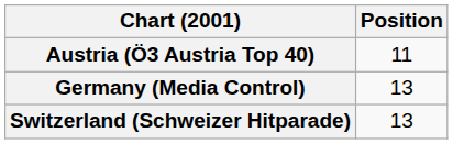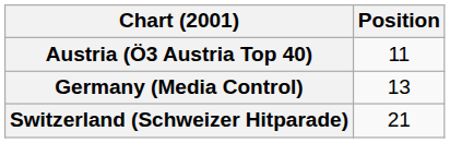Switzerland (Schweizer Hitparade) | Position: 13 -> 21
